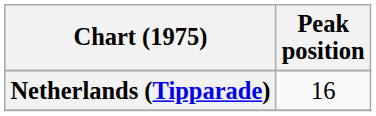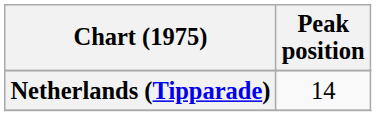Netherlands (Tipparade) | Peak position: 16 -> 14
